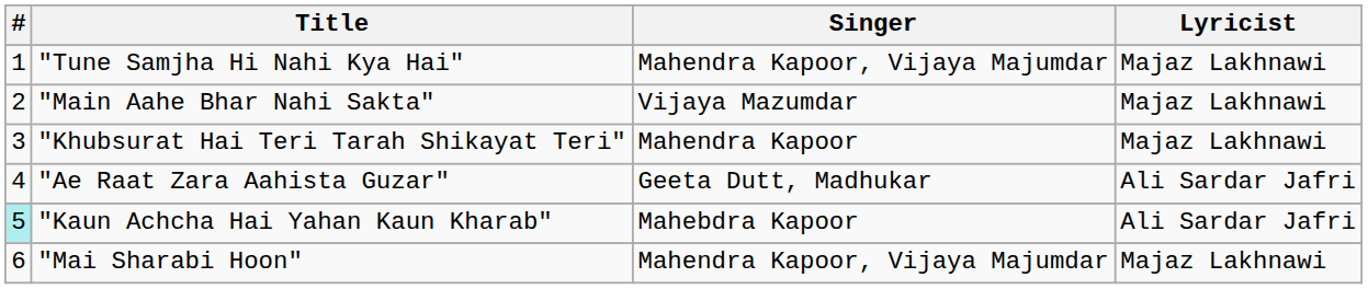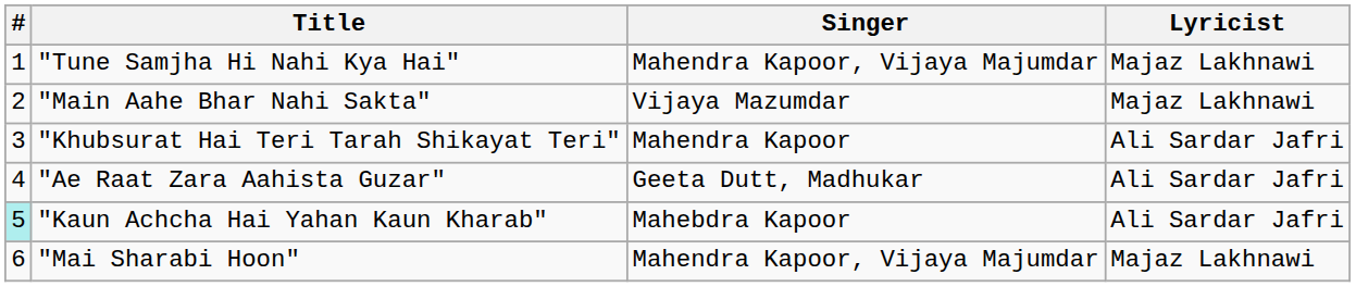"Khubsurat Hai Teri Tarah Shikayat Teri" | Lyricist: Majaz Lakhnawi -> Ali Sardar Jafri
